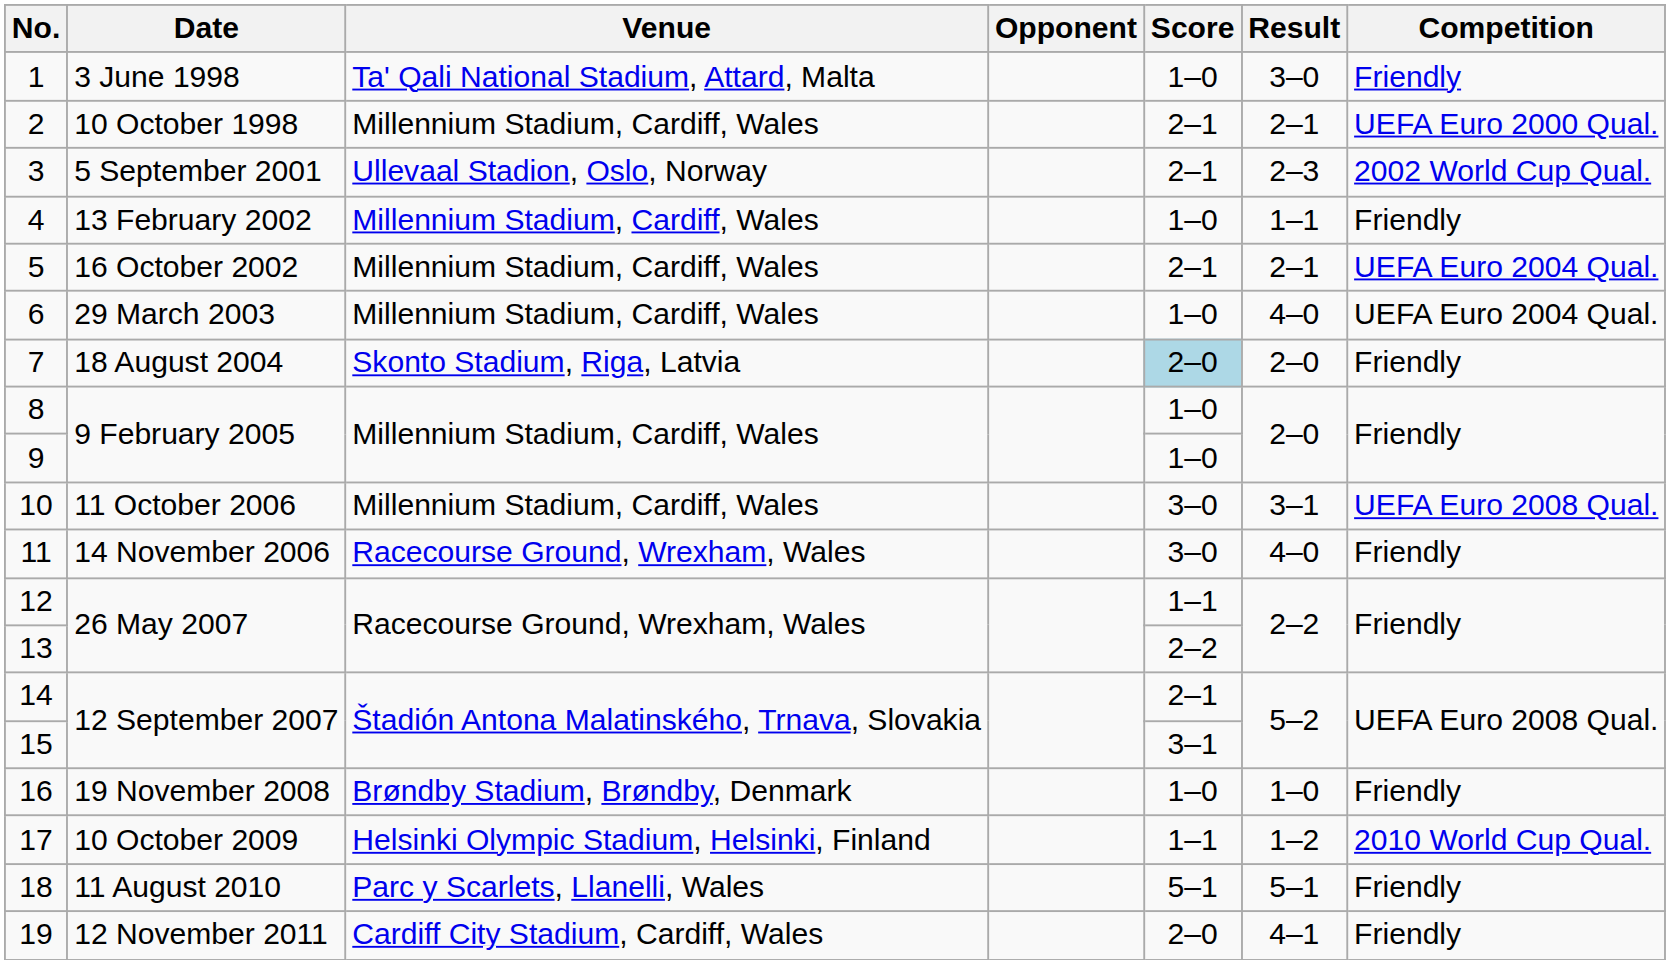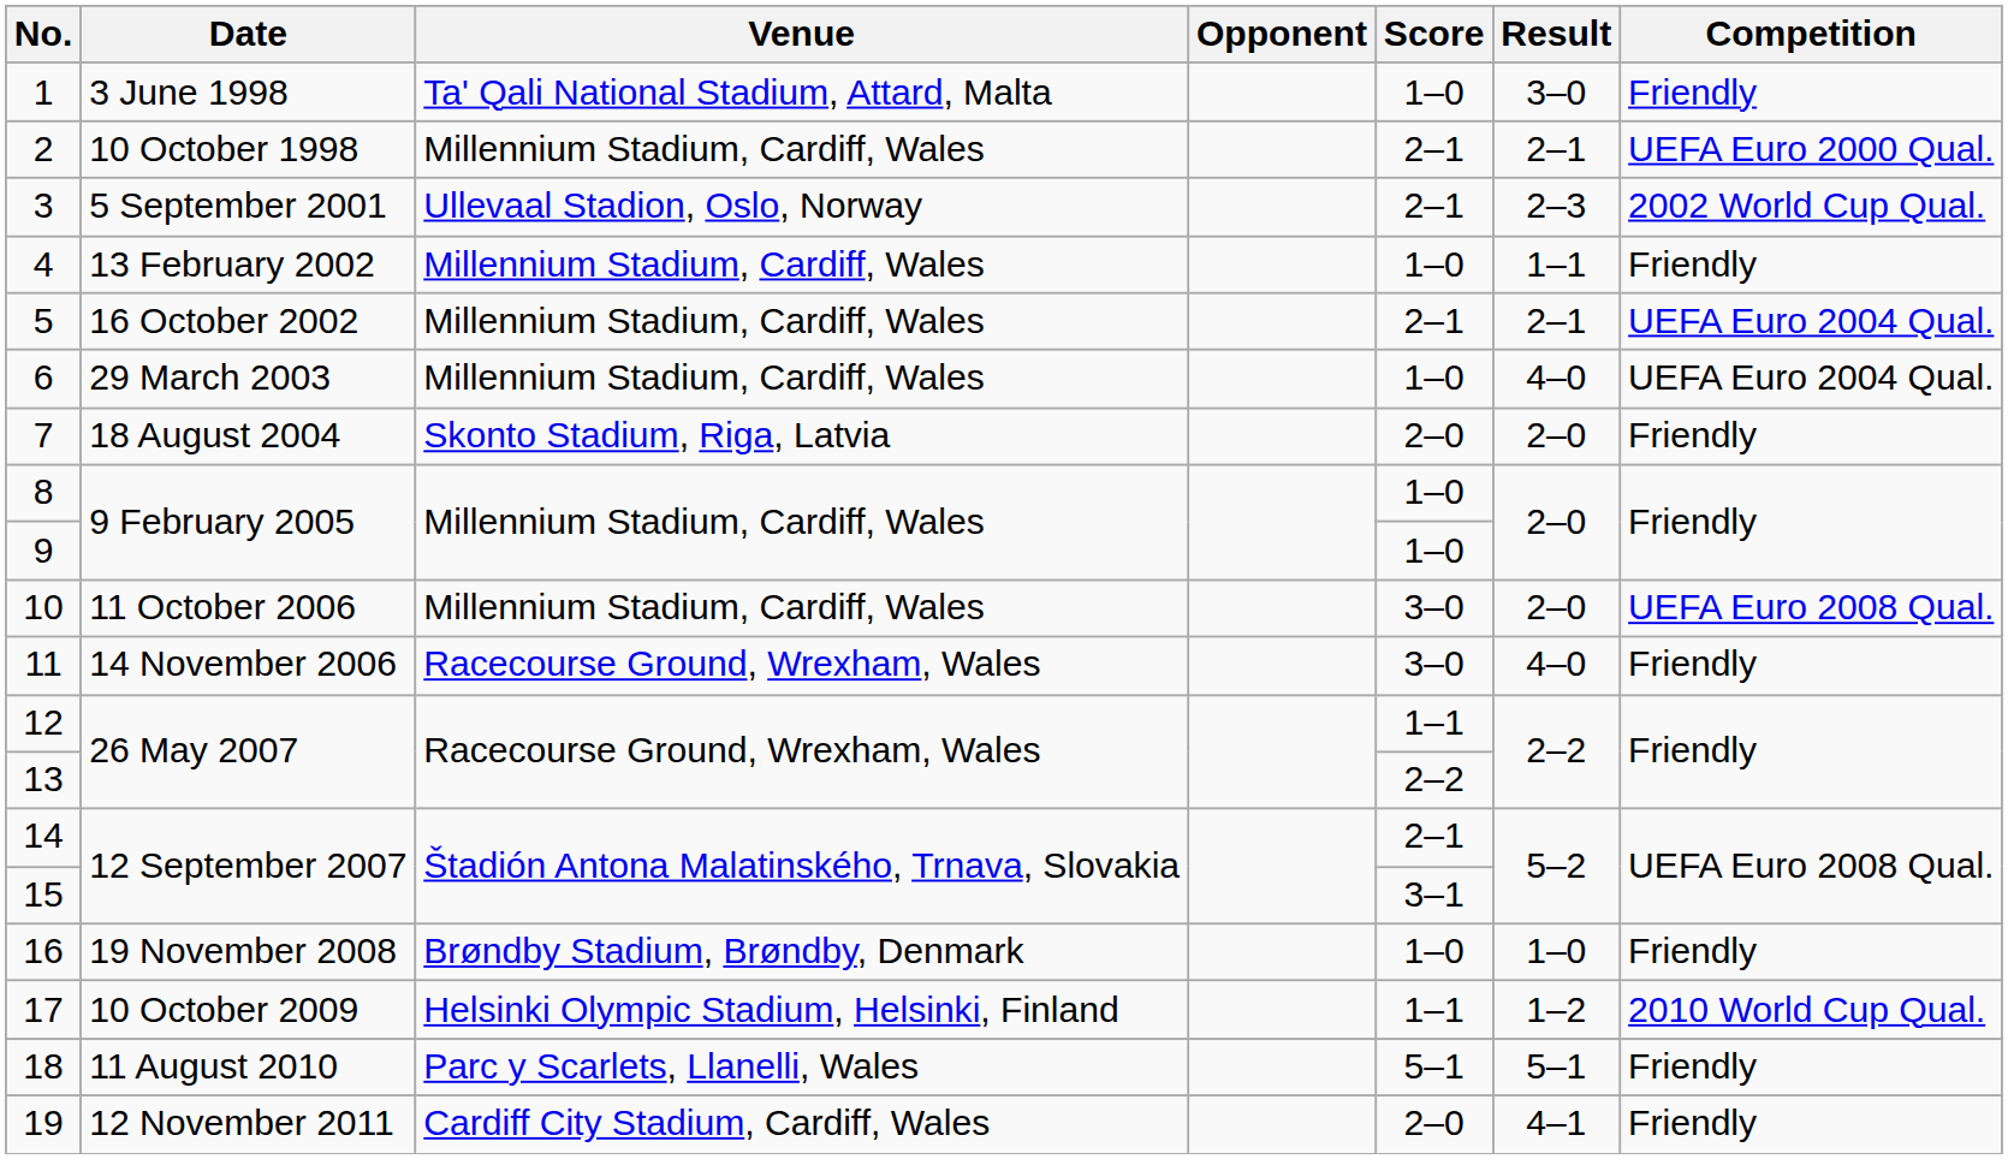7 | Score: lightblue background -> no background
10 | Result: 3–1 -> 2–0
